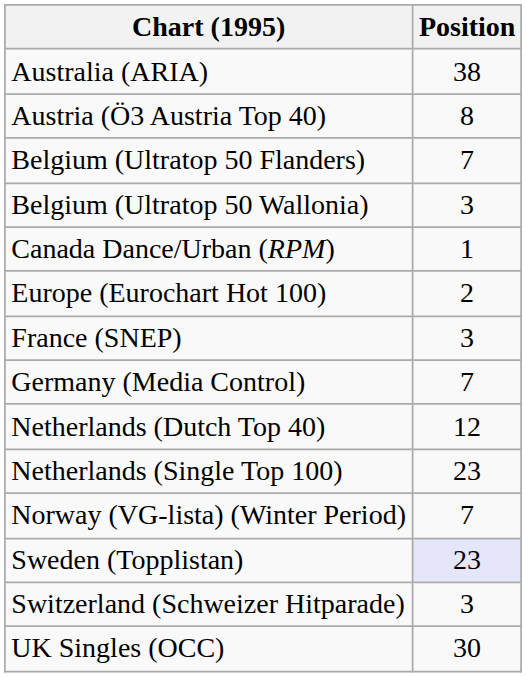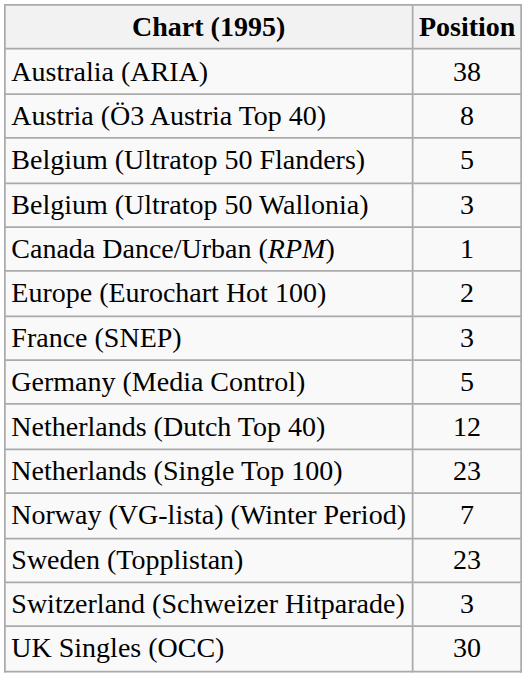Belgium (Ultratop 50 Flanders) | Position: 7 -> 5
Germany (Media Control) | Position: 7 -> 5
Sweden (Topplistan) | Position: lavender background -> no background
